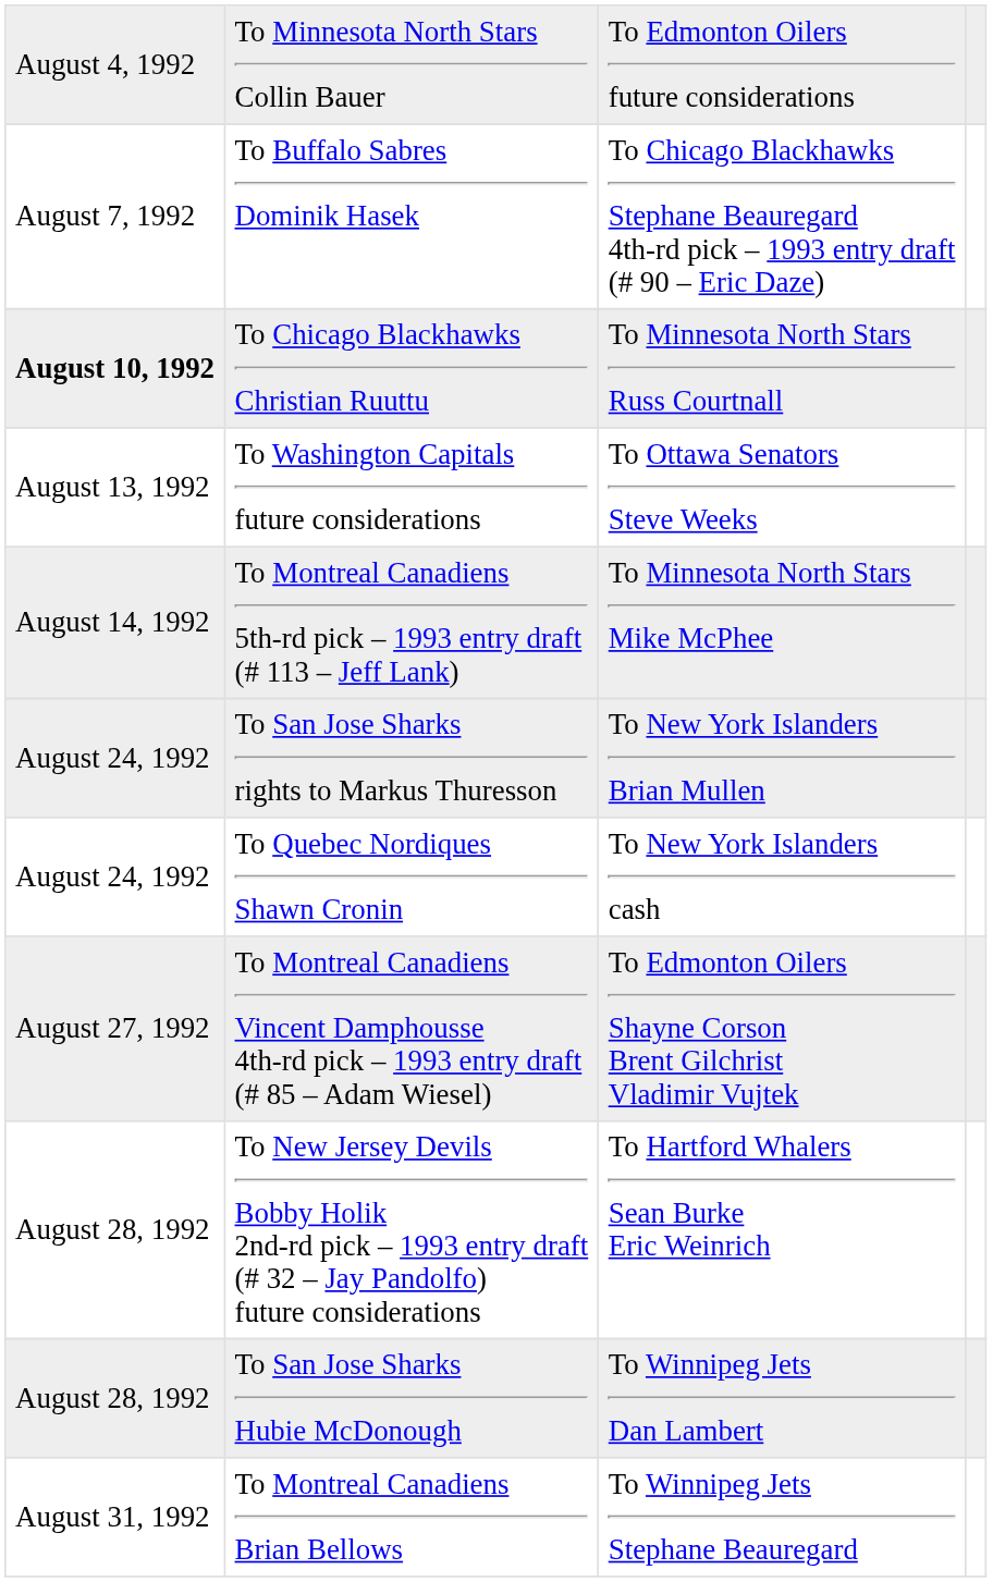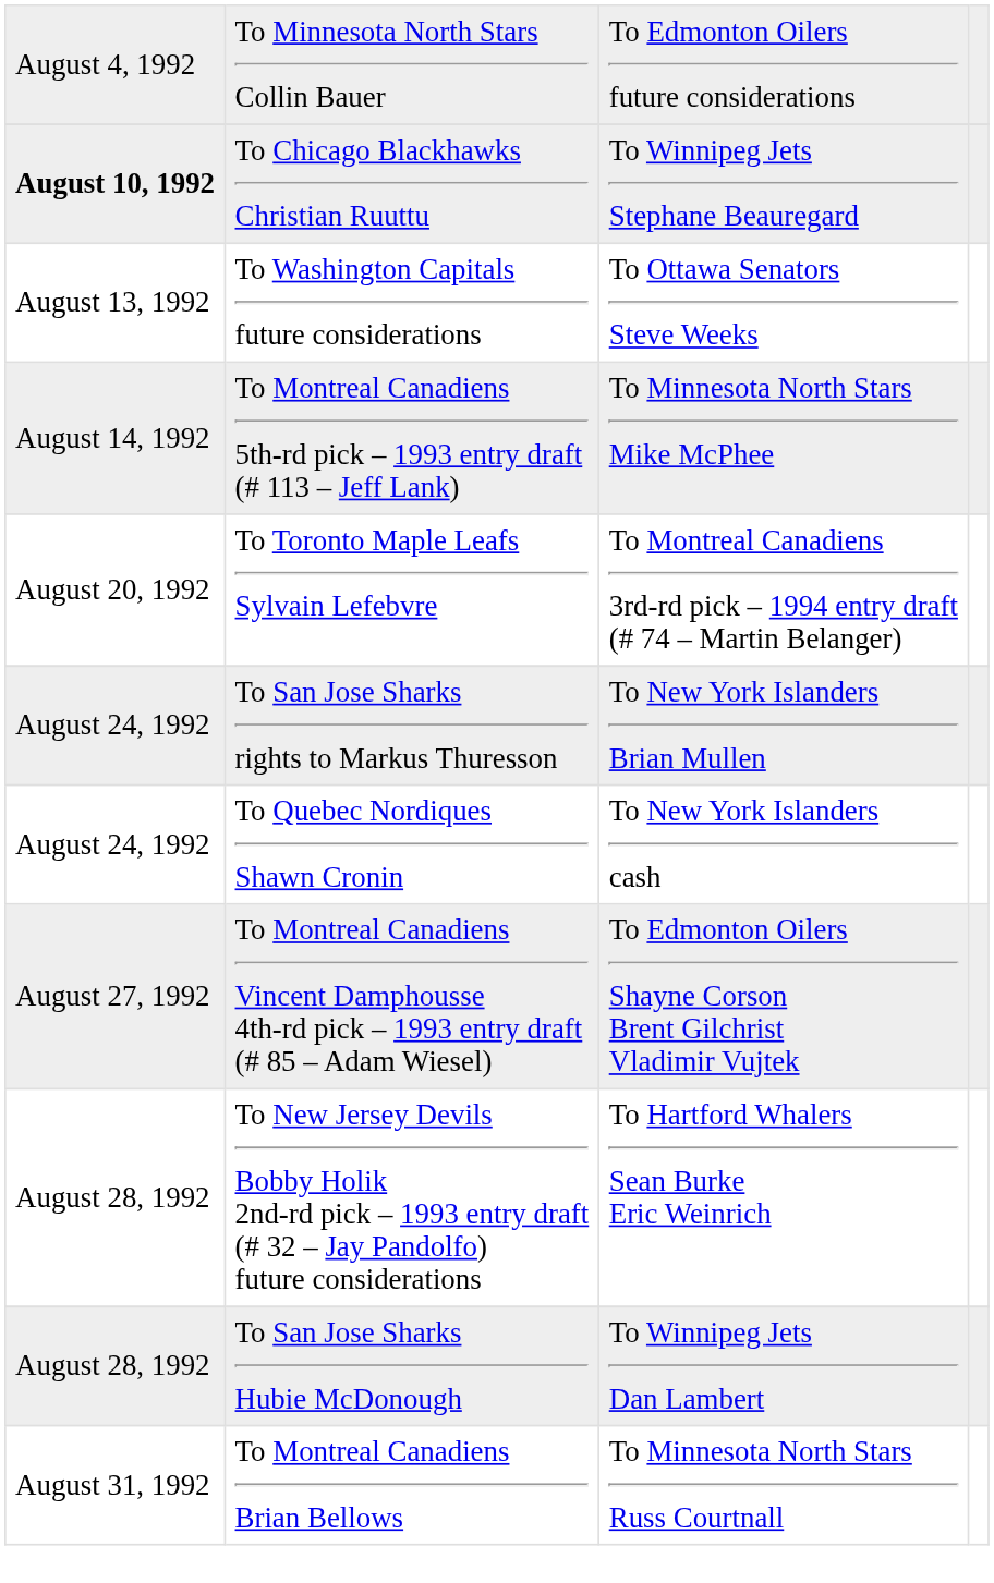- row: August 7, 1992 | To Buffalo Sabres Dominik Hasek | To Chicago Blackhawks Stephane Beauregard 4th-rd pick – 1993 entry draft (# 90 – Eric Daze)
To Chicago Blackhawks Christian Ruuttu | column 3: To Minnesota North Stars Russ Courtnall -> To Winnipeg Jets Stephane Beauregard
+ row: August 20, 1992 | To Toronto Maple Leafs Sylvain Lefebvre | To Montreal Canadiens 3rd-rd pick – 1994 entry draft (# 74 – Martin Belanger)
To Montreal Canadiens Brian Bellows | column 3: To Winnipeg Jets Stephane Beauregard -> To Minnesota North Stars Russ Courtnall
